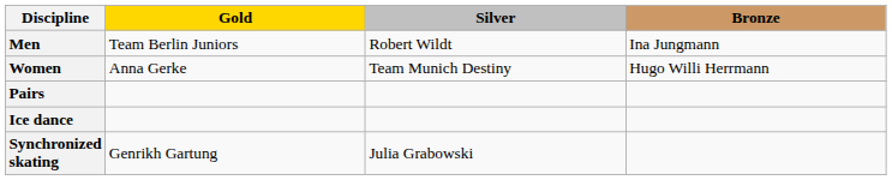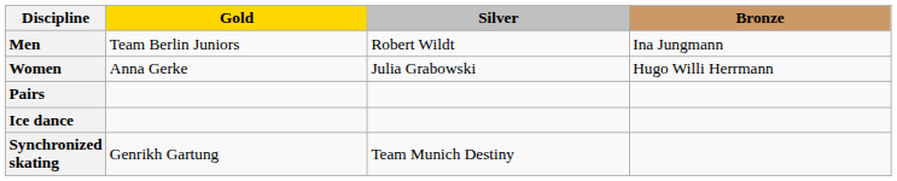Women | Silver: Team Munich Destiny -> Julia Grabowski
Synchronized skating | Silver: Julia Grabowski -> Team Munich Destiny
